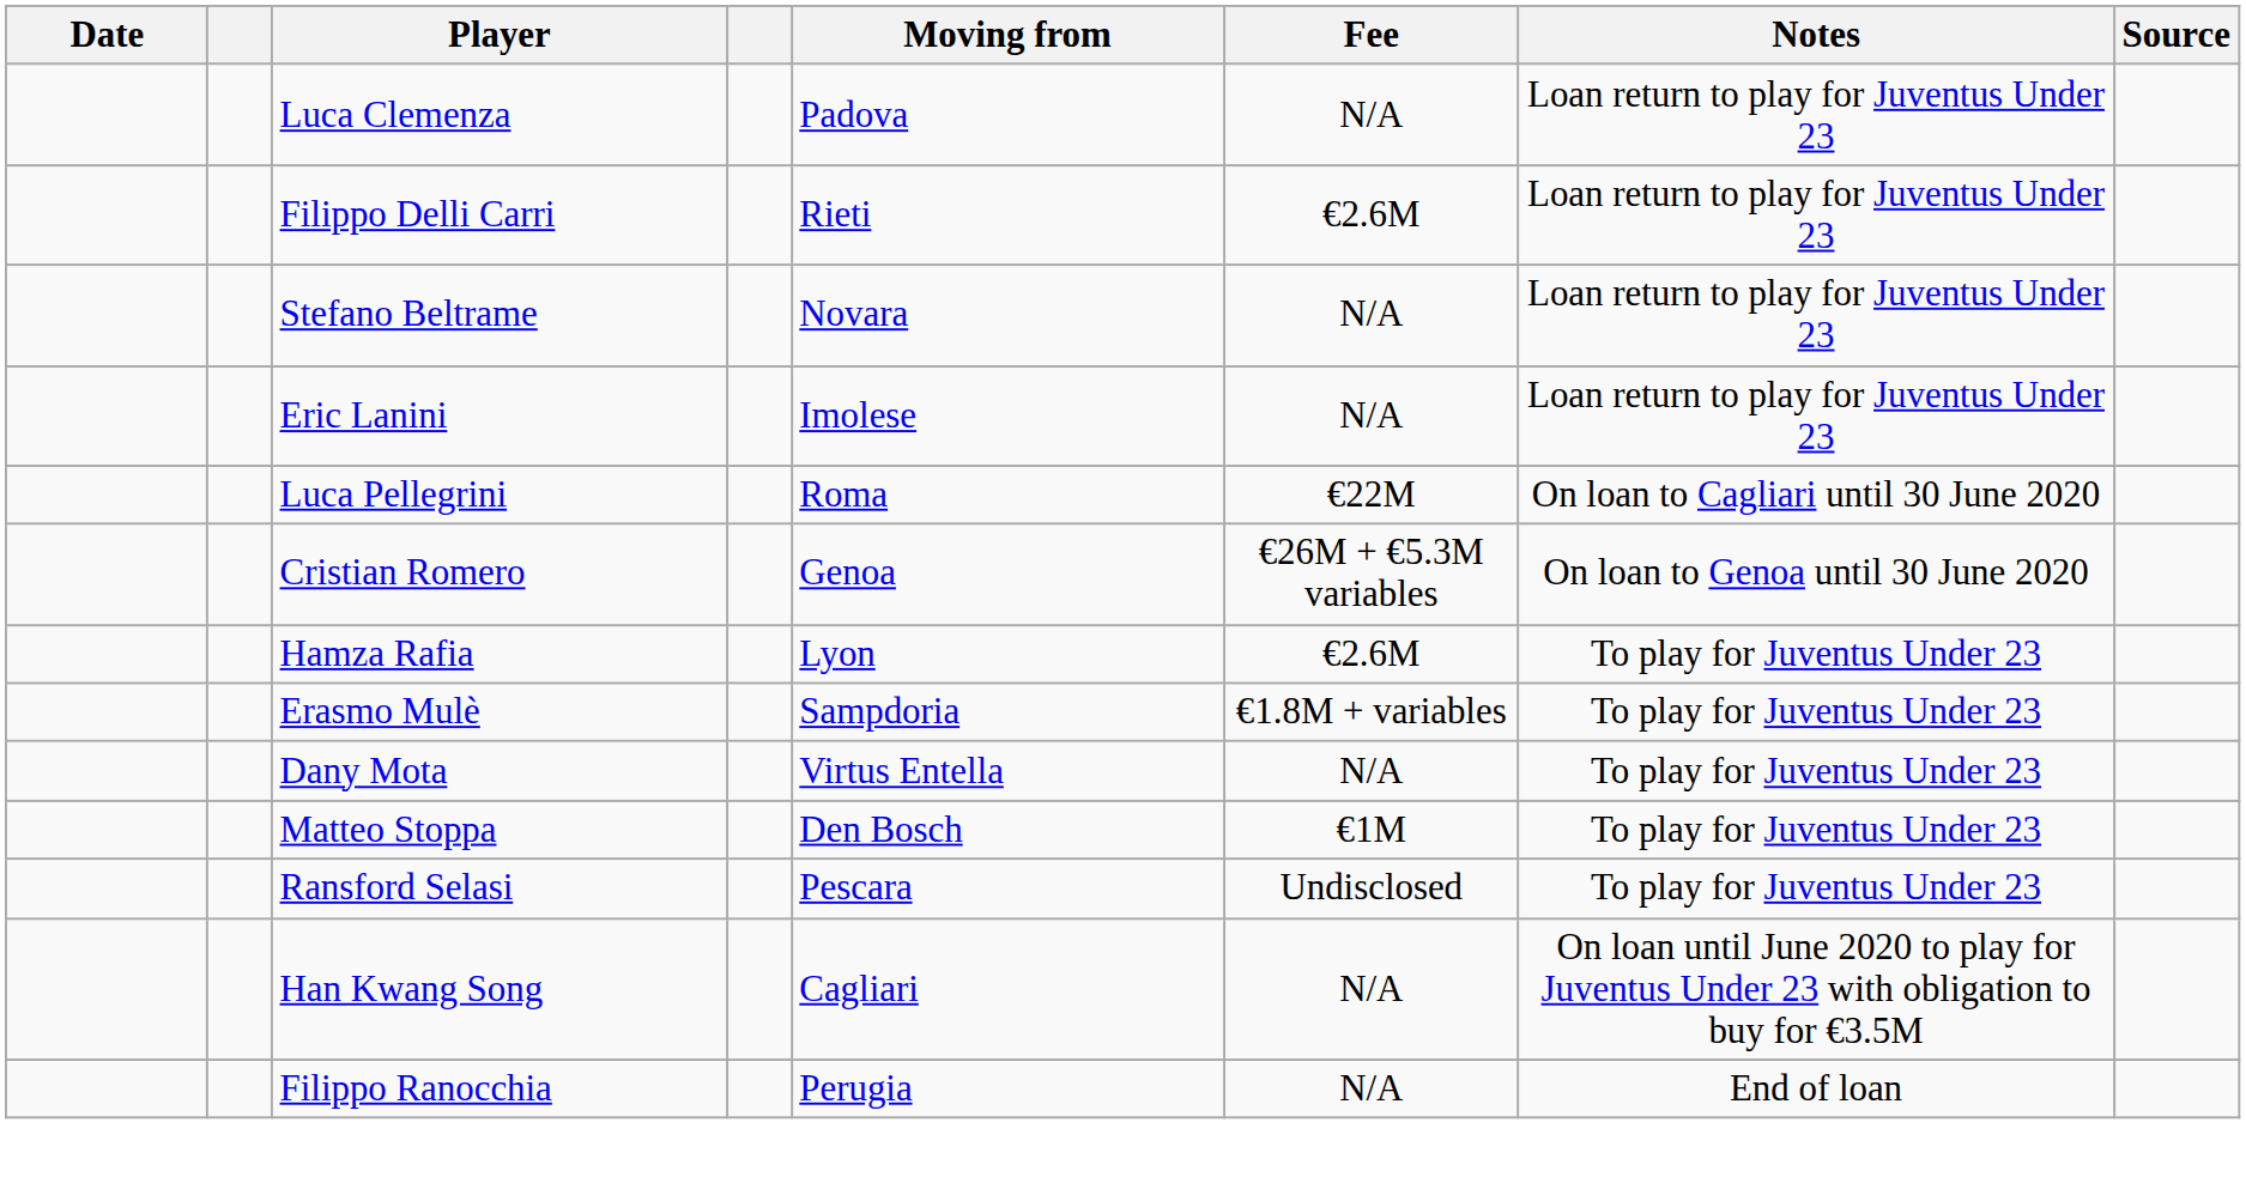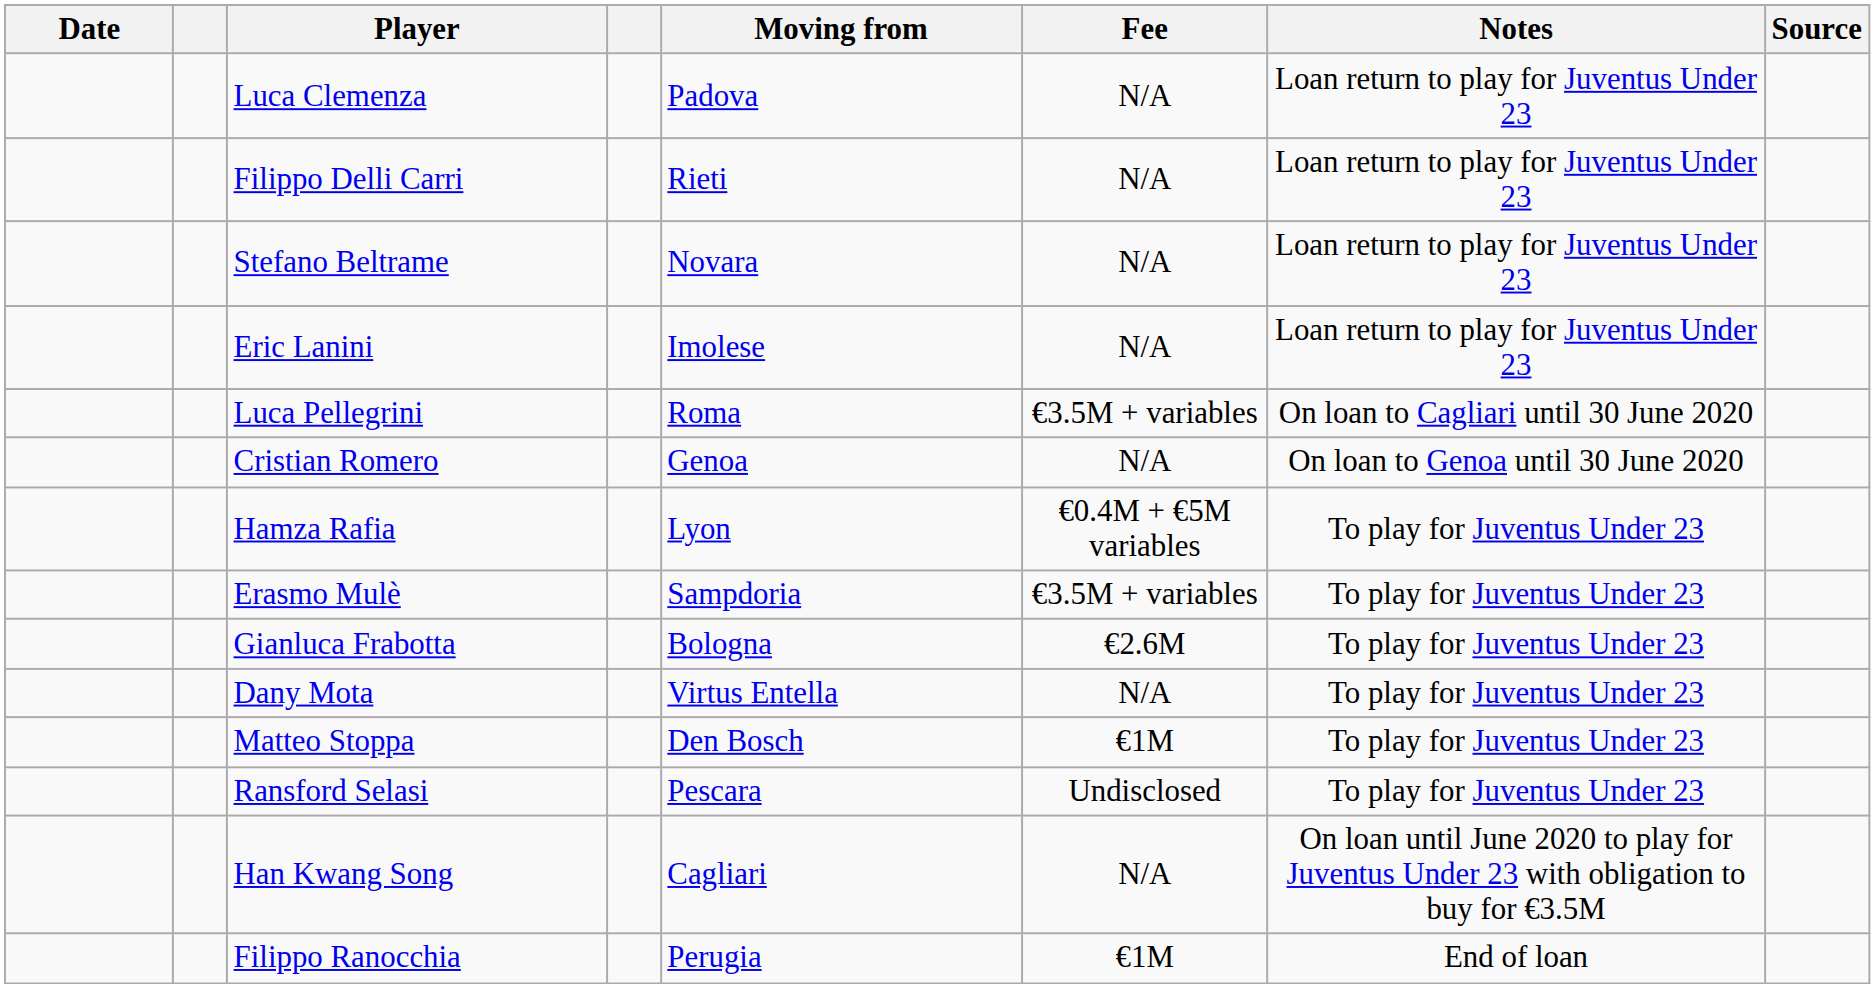Filippo Delli Carri | Fee: €2.6M -> N/A
Luca Pellegrini | Fee: €22M -> €3.5M + variables
Cristian Romero | Fee: €26M + €5.3M variables -> N/A
Hamza Rafia | Fee: €2.6M -> €0.4M + €5M variables
Erasmo Mulè | Fee: €1.8M + variables -> €3.5M + variables
+ row: Gianluca Frabotta | Bologna | €2.6M | To play for Juventus Under 23
Filippo Ranocchia | Fee: N/A -> €1M
